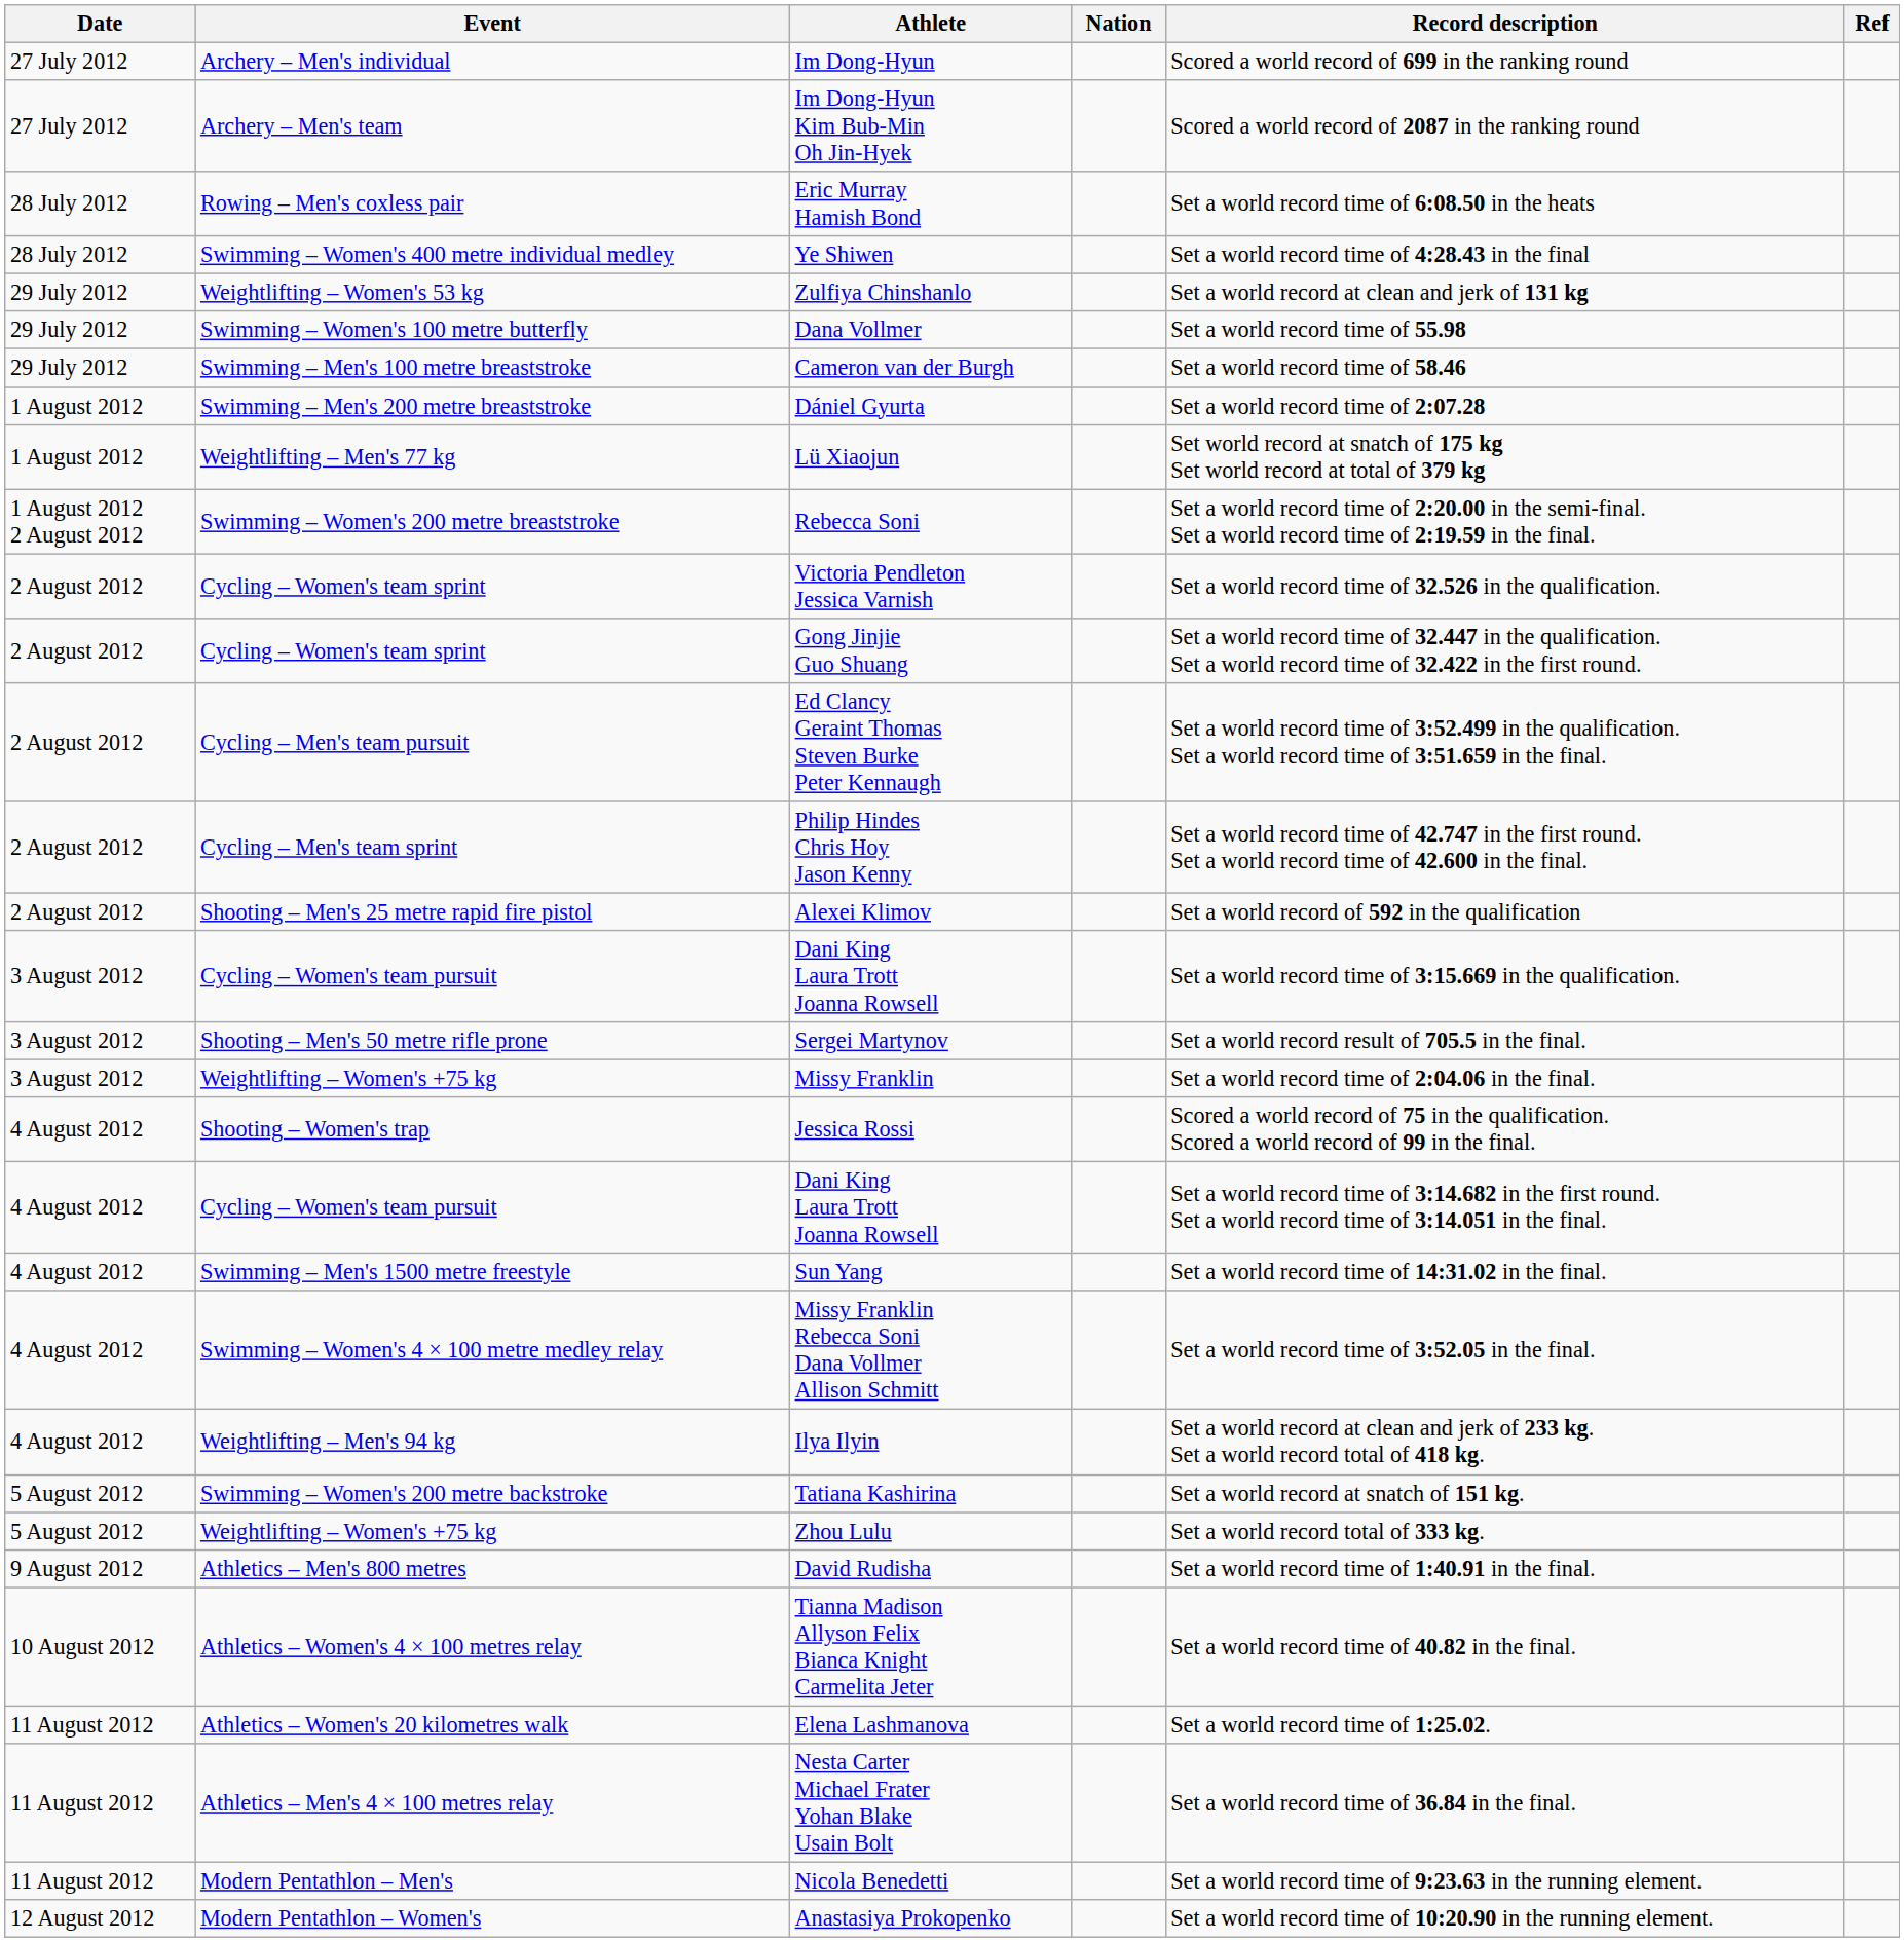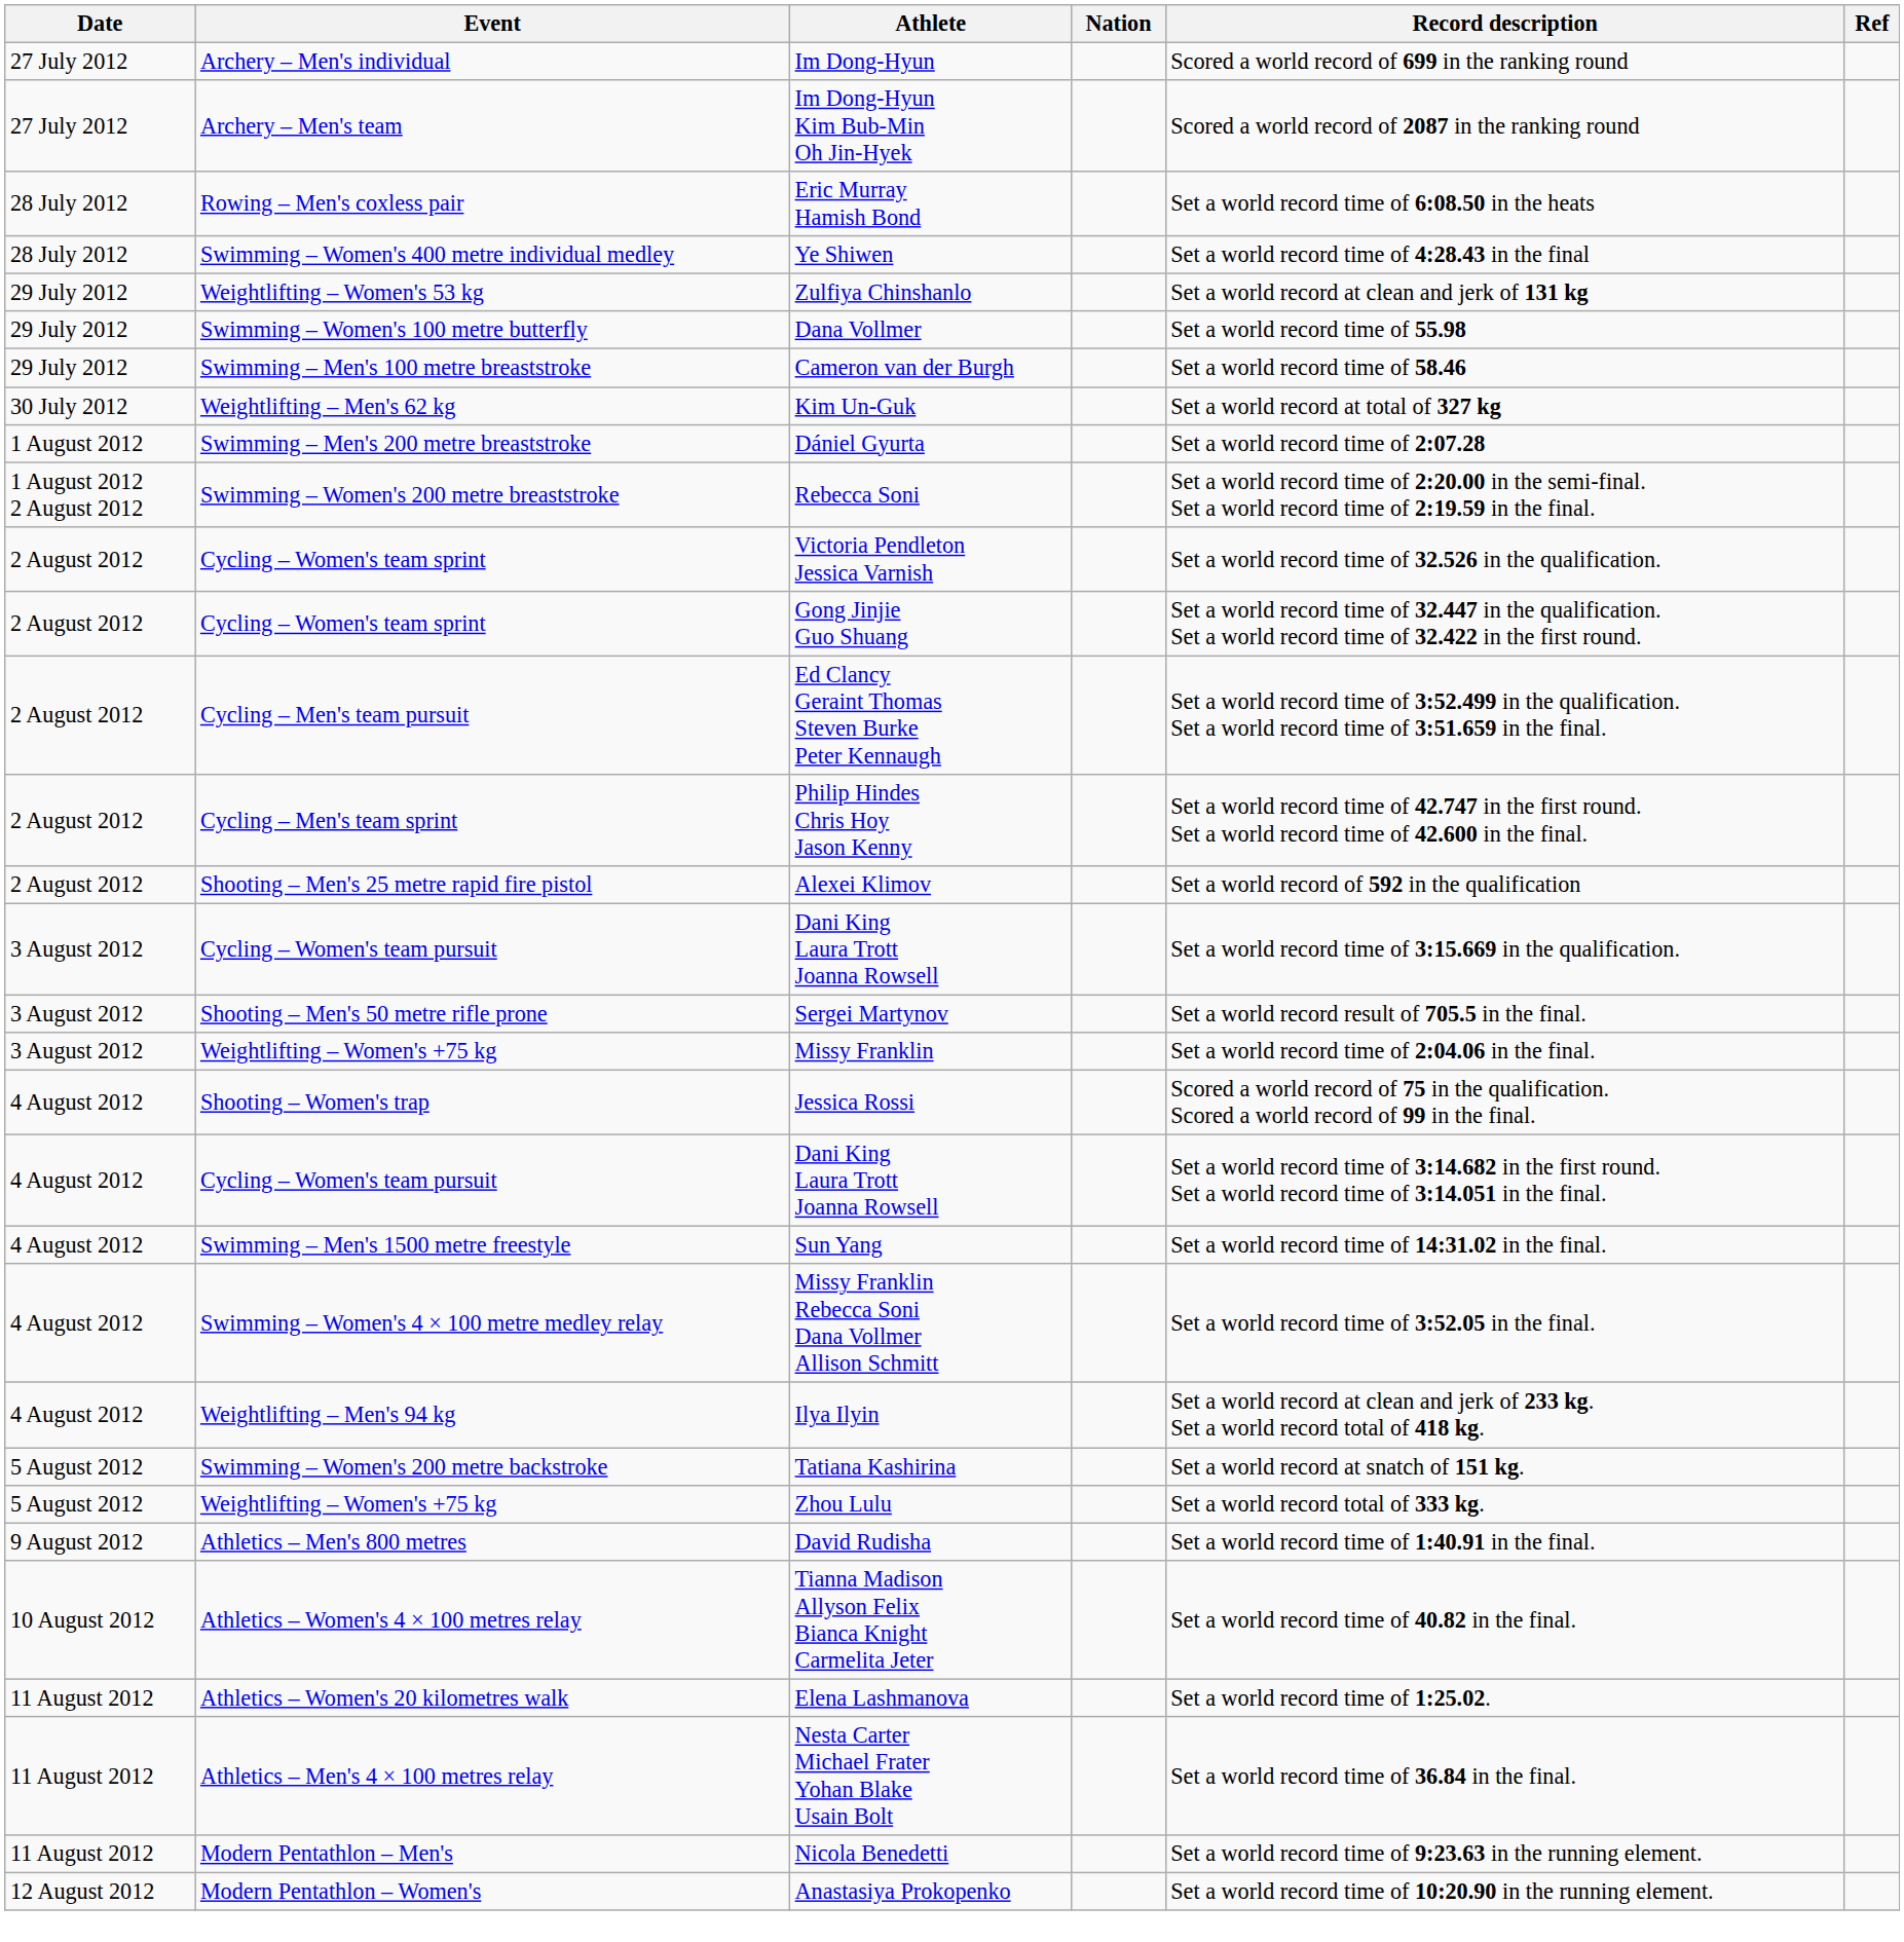+ row: 30 July 2012 | Weightlifting – Men's 62 kg | Kim Un-Guk | Set a world record at total of 327 kg
- row: 1 August 2012 | Weightlifting – Men's 77 kg | Lü Xiaojun | Set world record at snatch of 175 kg Set world record at total of 379 kg
